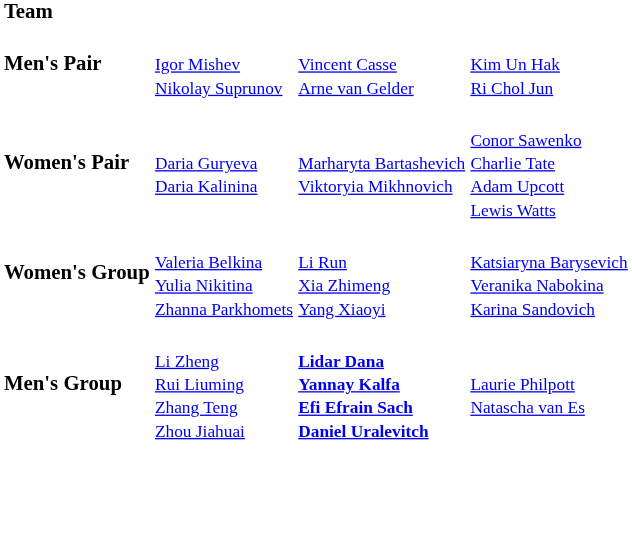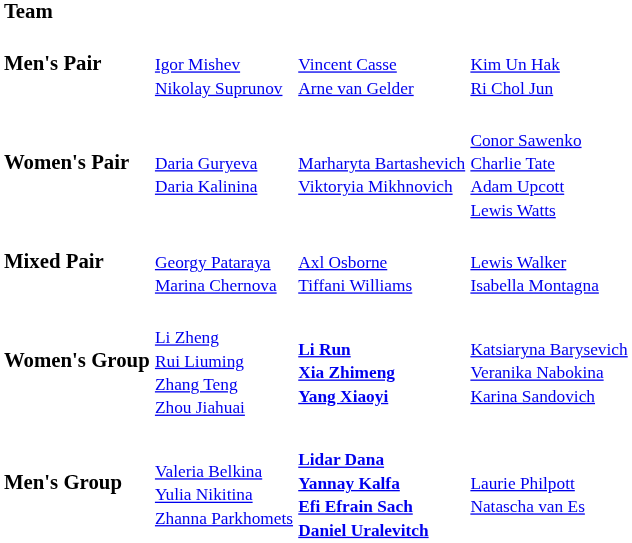+ row: Mixed Pair | Georgy Pataraya Marina Chernova | Axl Osborne Tiffani Williams | Lewis Walker Isabella Montagna
Women's Group | column 2: Valeria Belkina Yulia Nikitina Zhanna Parkhomets -> Li Zheng Rui Liuming Zhang Teng Zhou Jiahuai
Women's Group | column 3: normal -> bold
Men's Group | column 2: Li Zheng Rui Liuming Zhang Teng Zhou Jiahuai -> Valeria Belkina Yulia Nikitina Zhanna Parkhomets
